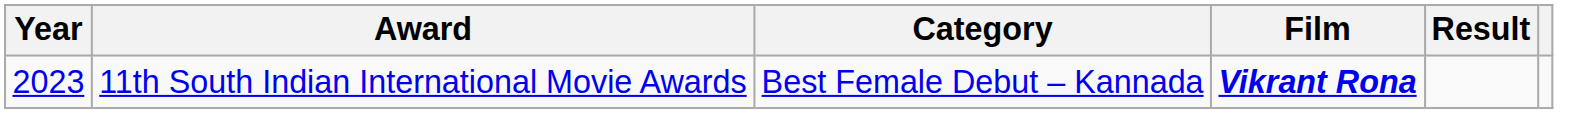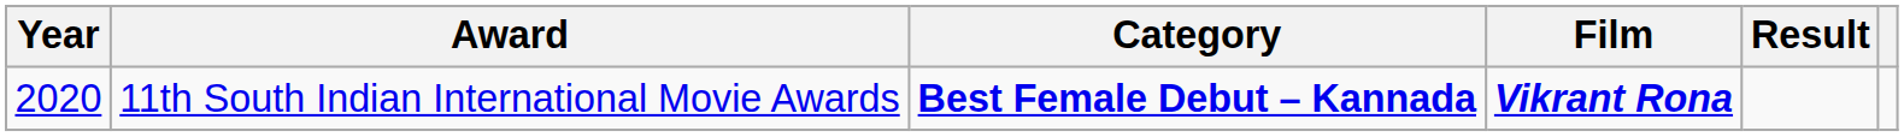11th South Indian International Movie Awards | Year: 2023 -> 2020
11th South Indian International Movie Awards | Category: normal -> bold
